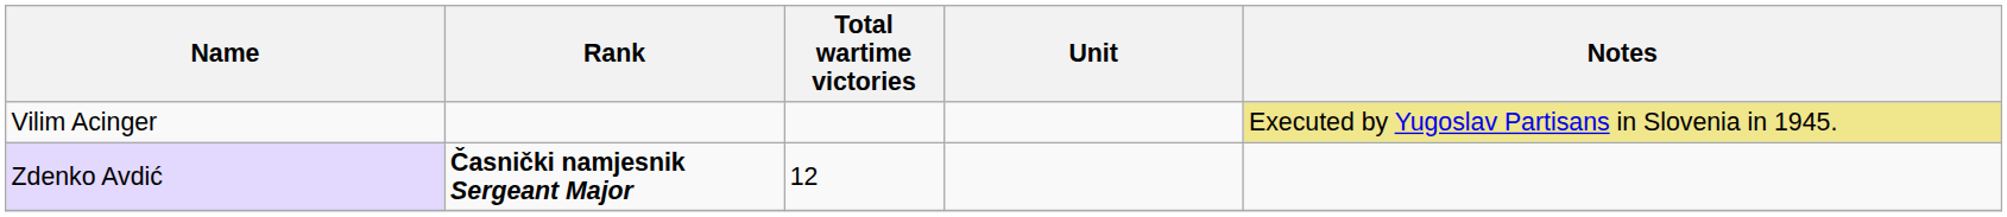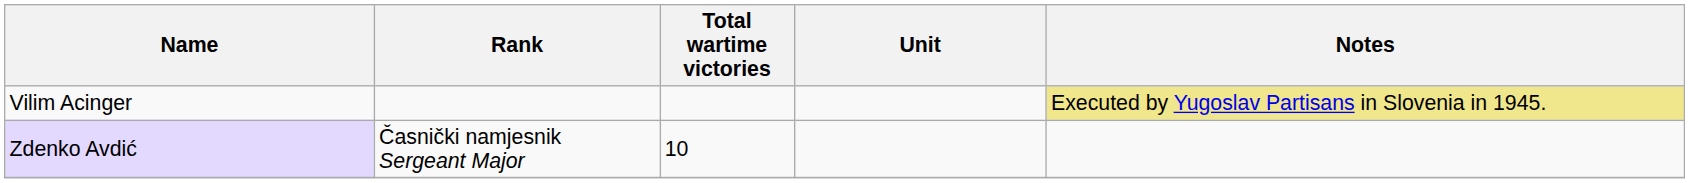Zdenko Avdić | Rank: bold -> normal
Zdenko Avdić | Total wartime victories: 12 -> 10
